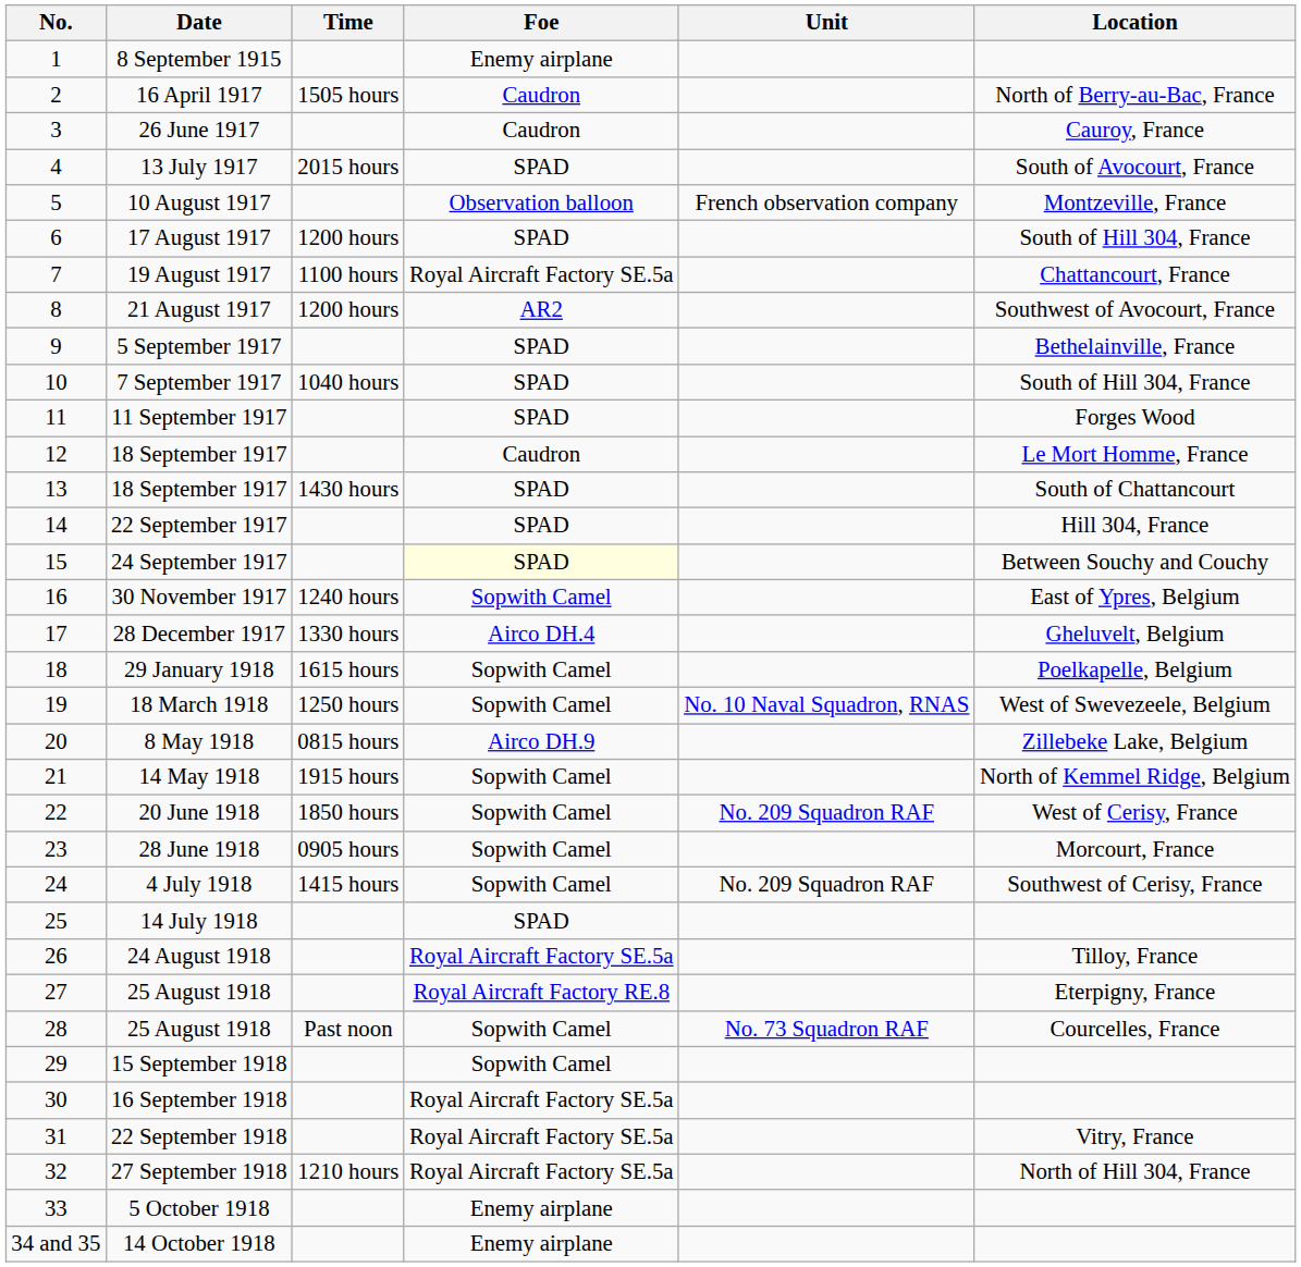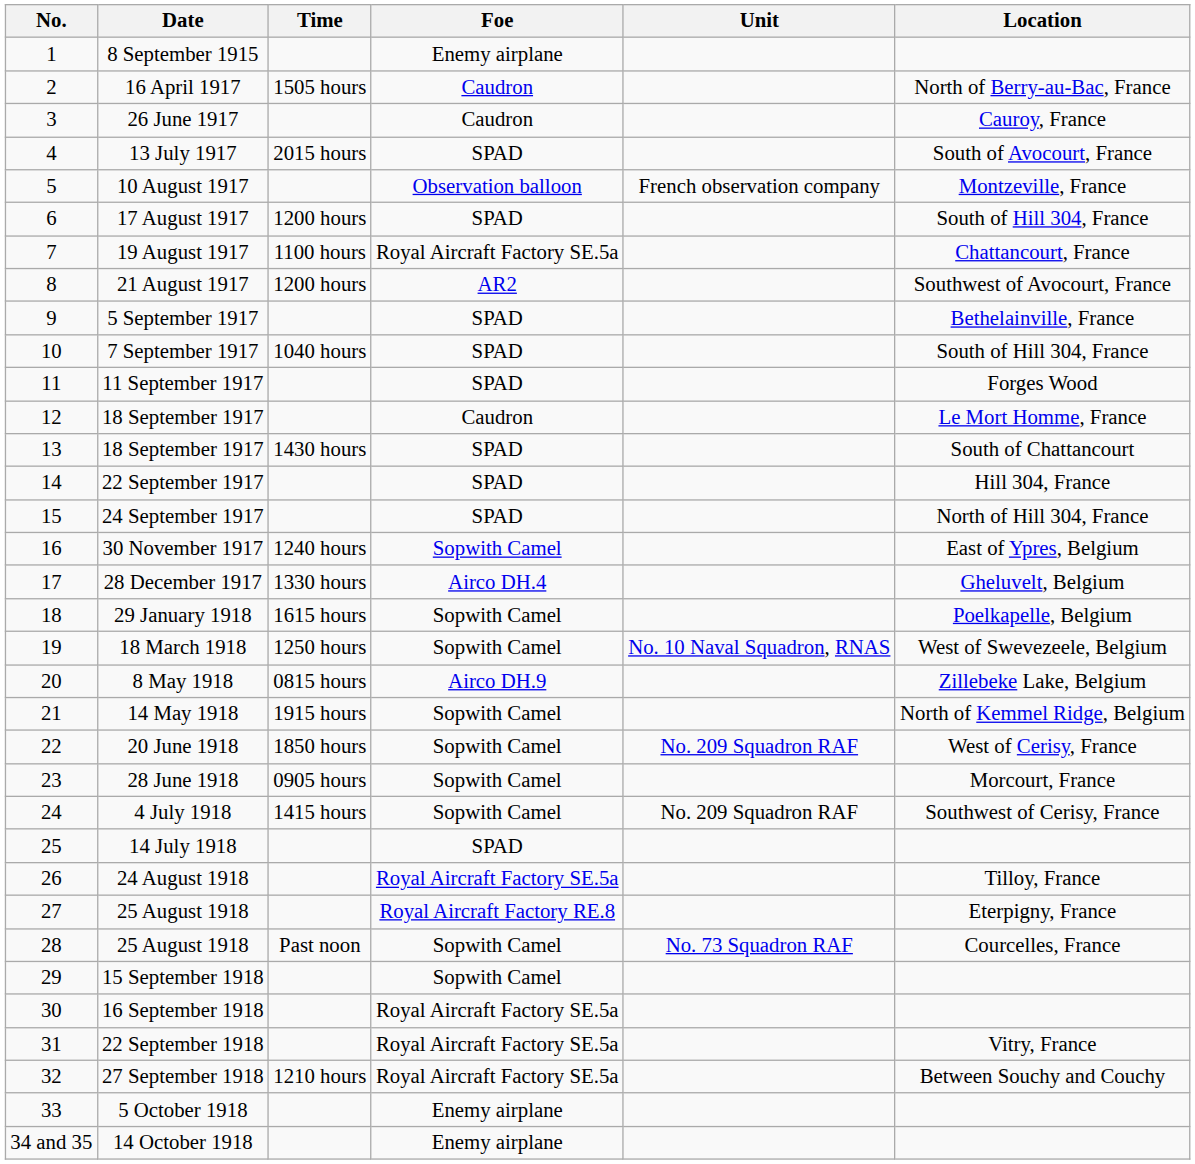24 September 1917 | Foe: lightyellow background -> no background
24 September 1917 | Location: Between Souchy and Couchy -> North of Hill 304, France
27 September 1918 | Location: North of Hill 304, France -> Between Souchy and Couchy
